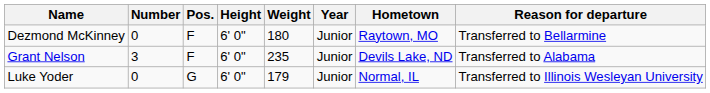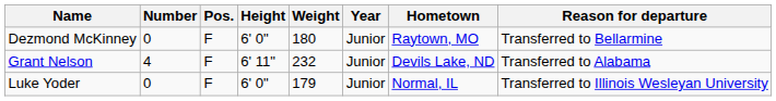Grant Nelson | Number: 3 -> 4
Grant Nelson | Height: 6' 0" -> 6' 11"
Grant Nelson | Weight: 235 -> 232
Luke Yoder | Pos.: G -> F
